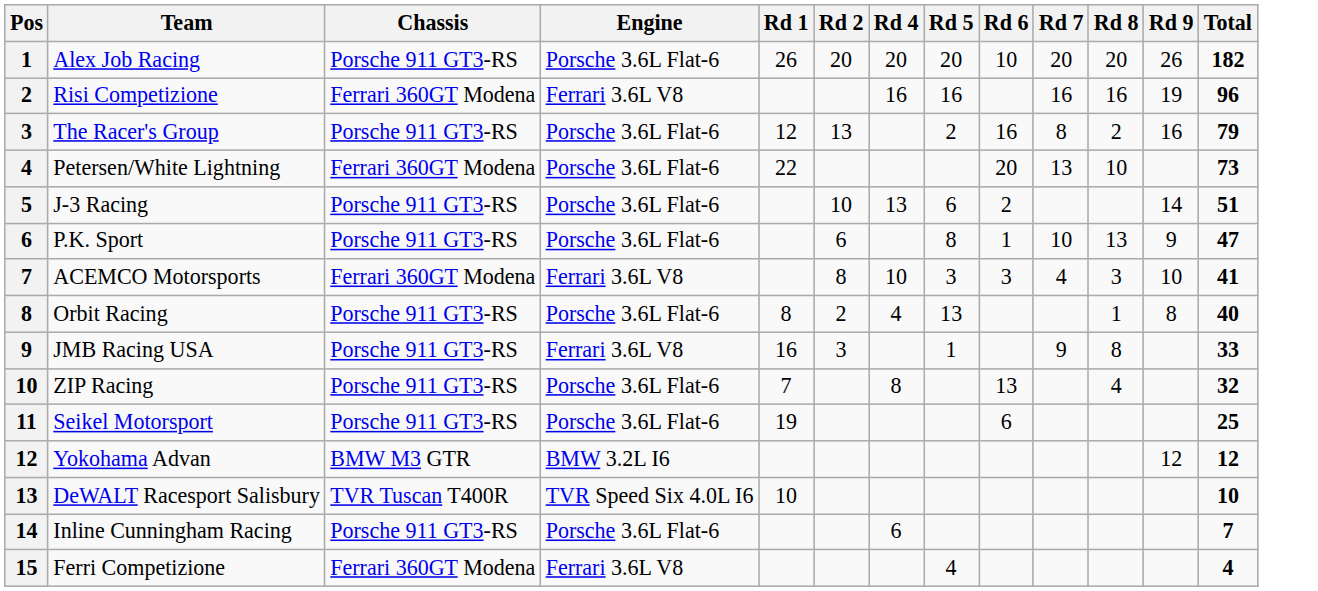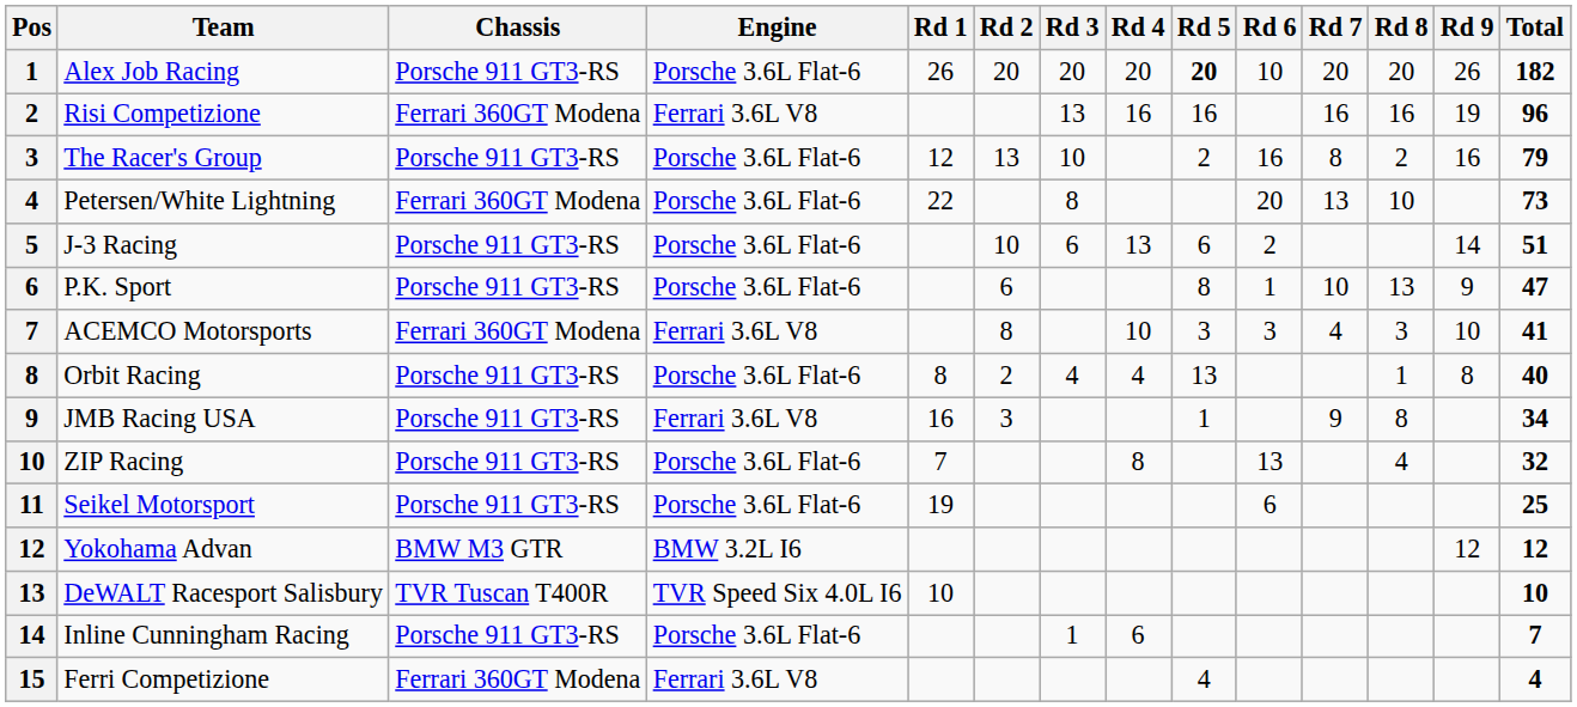+ column: Rd 3 | 20 | 13 | 10 | 8 | 6 | 4 | 1
Alex Job Racing | Rd 5: normal -> bold
JMB Racing USA | Total: 33 -> 34
